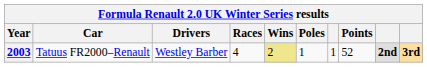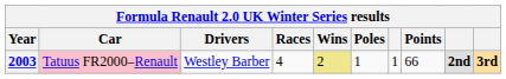2003 | Car: no background -> pink background
2003 | Points: 52 -> 66
